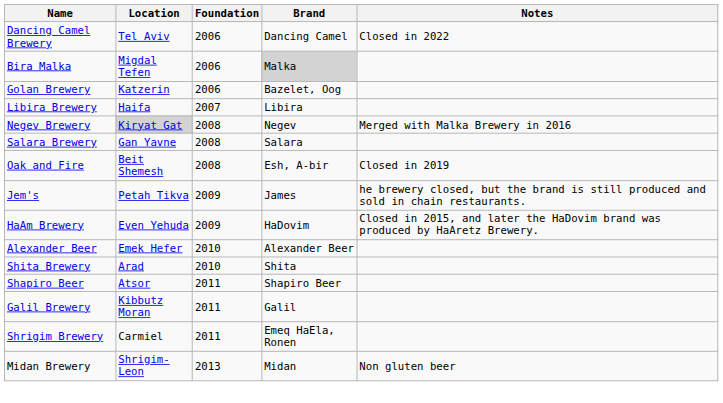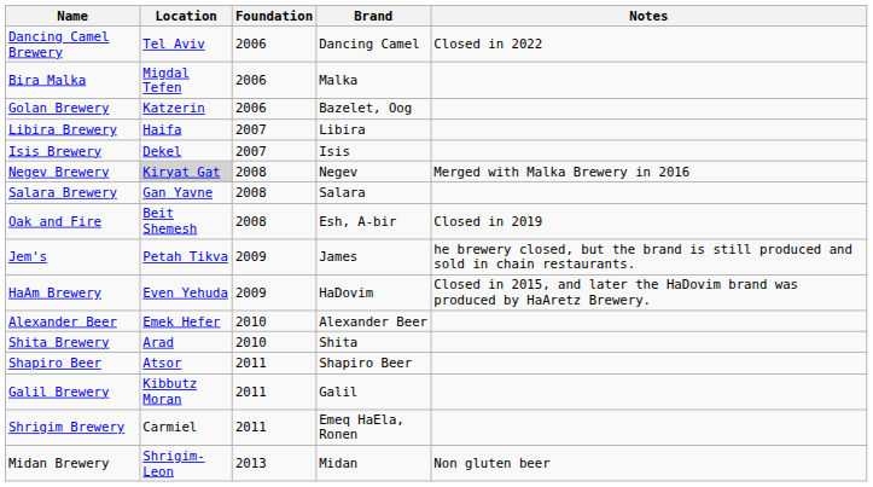Bira Malka | Brand: lightgrey background -> no background
+ row: Isis Brewery | Dekel | 2007 | Isis
